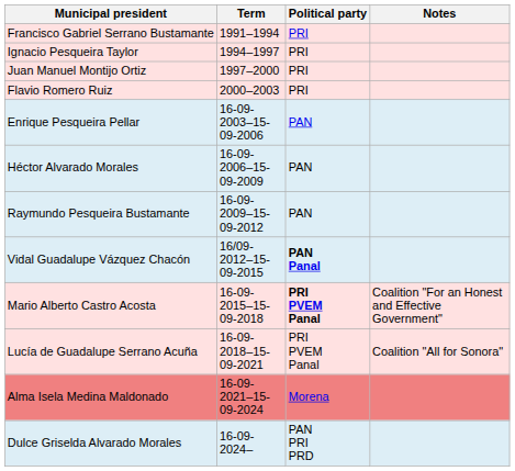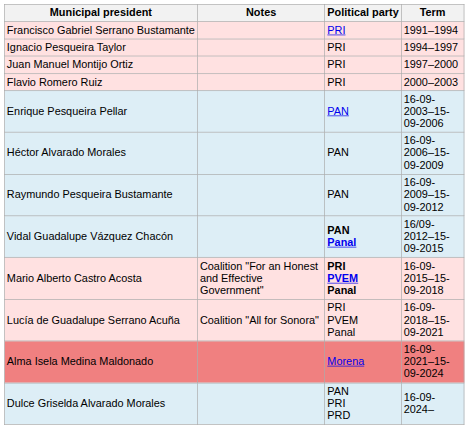columns swapped: Term <-> Notes
